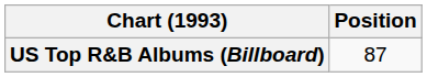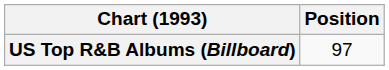US Top R&B Albums (Billboard) | Position: 87 -> 97
